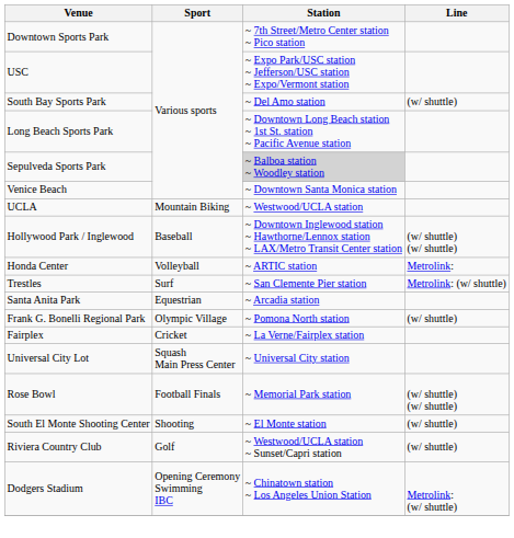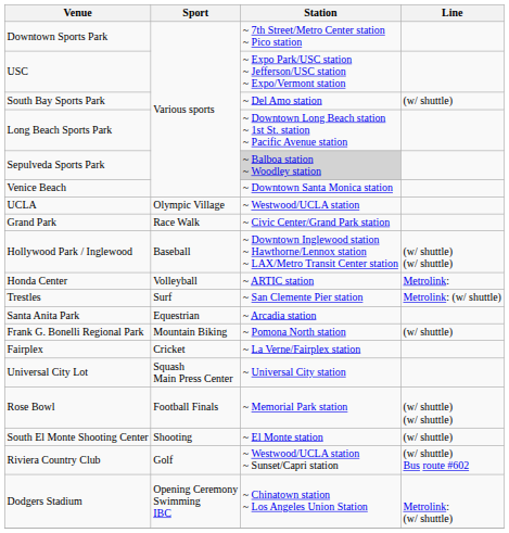UCLA | Sport: Mountain Biking -> Olympic Village
+ row: Grand Park | Race Walk | ~ Civic Center/Grand Park station
Frank G. Bonelli Regional Park | Sport: Olympic Village -> Mountain Biking
Riviera Country Club | Line: (w/ shuttle) -> (w/ shuttle) Bus route #602
